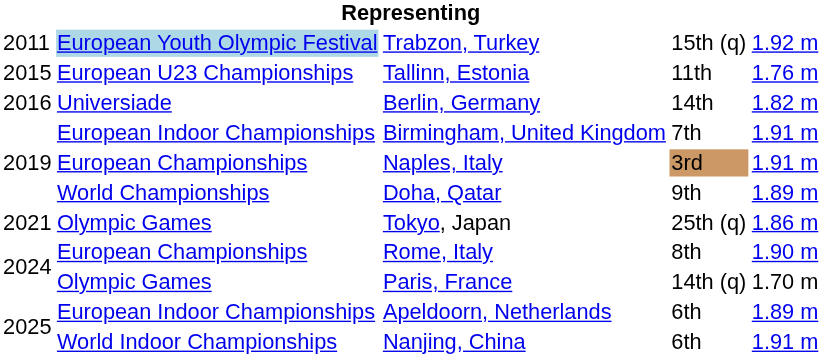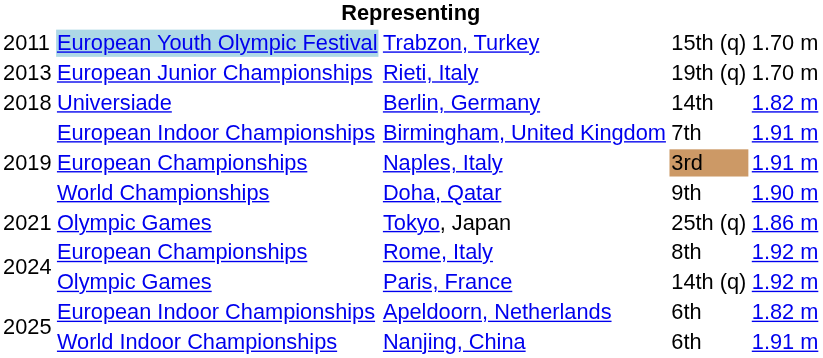Trabzon, Turkey | column 5: 1.92 m -> 1.70 m
+ row: 2013 | European Junior Championships | Rieti, Italy | 19th (q) | 1.70 m
- row: 2015 | European U23 Championships | Tallinn, Estonia | 11th | 1.76 m
Berlin, Germany | column 1: 2016 -> 2018
Doha, Qatar | column 5: 1.89 m -> 1.90 m
Rome, Italy | column 5: 1.90 m -> 1.92 m
Paris, France | column 5: 1.70 m -> 1.92 m
Apeldoorn, Netherlands | column 5: 1.89 m -> 1.82 m
